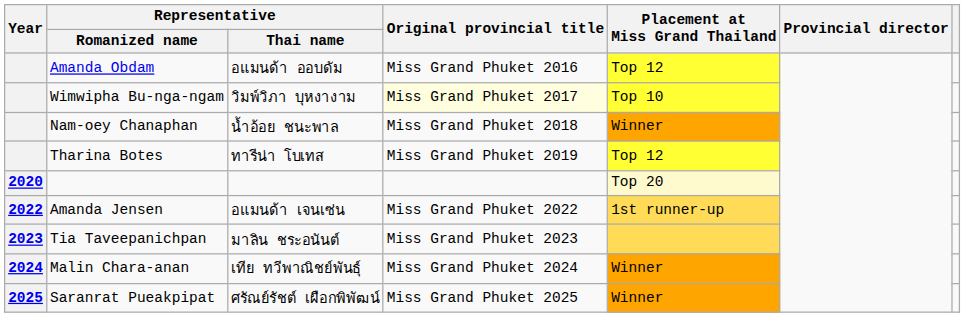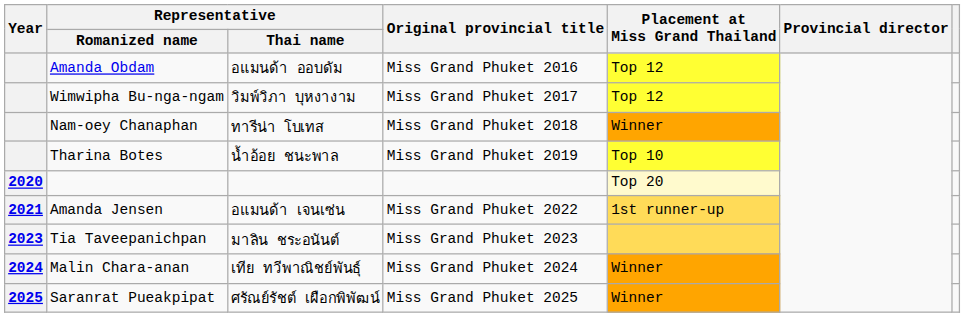Wimwipha Bu-nga-ngam | Original provincial title: lightyellow background -> no background
Wimwipha Bu-nga-ngam | Placement at Miss Grand Thailand: Top 10 -> Top 12
Nam-oey Chanaphan | Representative / Thai name: น้ำอ้อย ชนะพาล -> ทารีน่า โบเทส
Tharina Botes | Representative / Thai name: ทารีน่า โบเทส -> น้ำอ้อย ชนะพาล
Tharina Botes | Placement at Miss Grand Thailand: Top 12 -> Top 10
Amanda Jensen | Year: 2022 -> 2021
